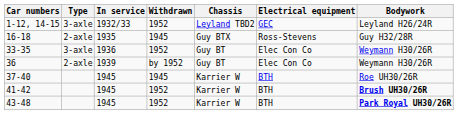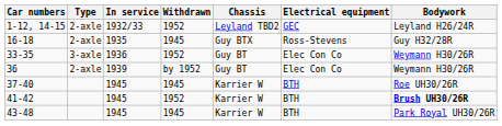1-12, 14-15 | Type: 3-axle -> 2-axle
43-48 | Withdrawn: 1952 -> 1945
43-48 | Bodywork: bold -> normal
